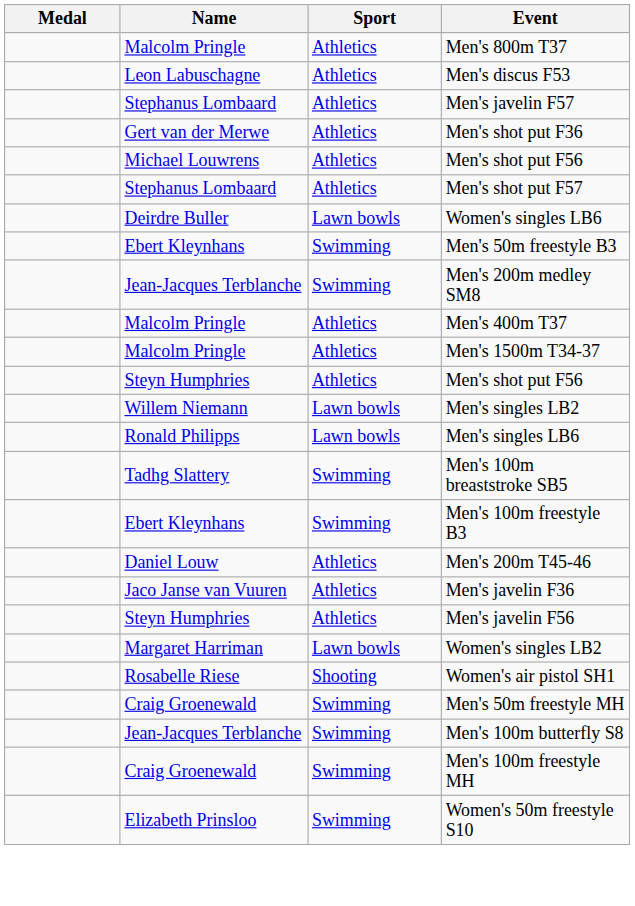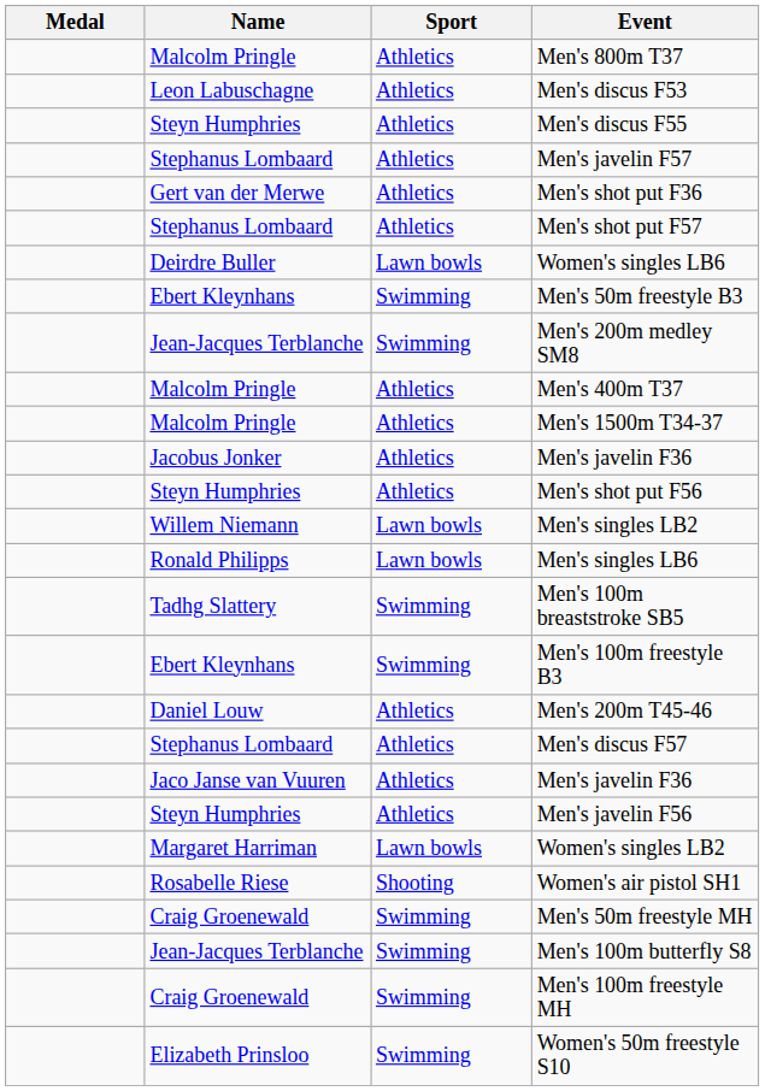+ row: Steyn Humphries | Athletics | Men's discus F55
- row: Michael Louwrens | Athletics | Men's shot put F56
+ row: Jacobus Jonker | Athletics | Men's javelin F36
+ row: Stephanus Lombaard | Athletics | Men's discus F57
